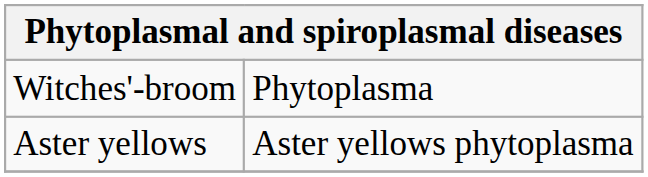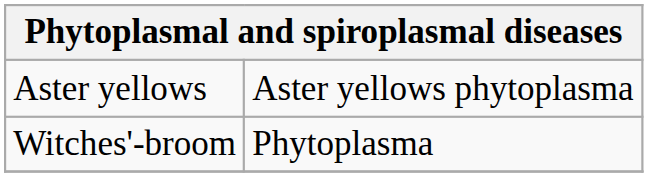rows swapped: Aster yellows <-> Witches'-broom
